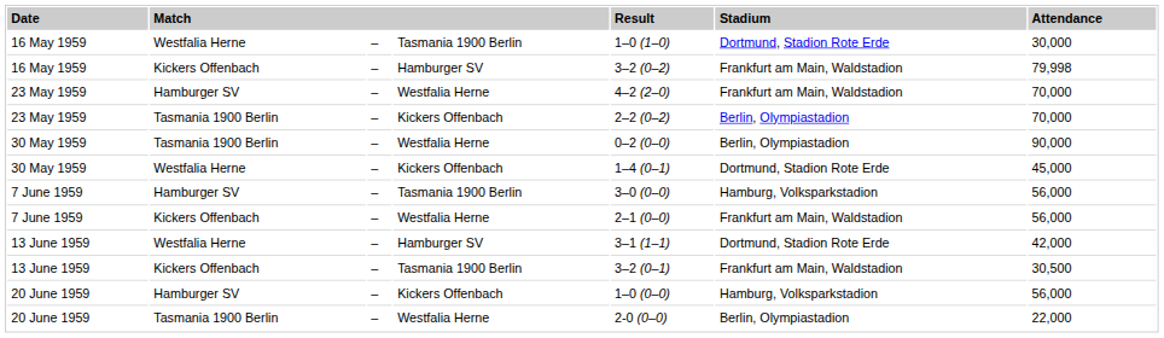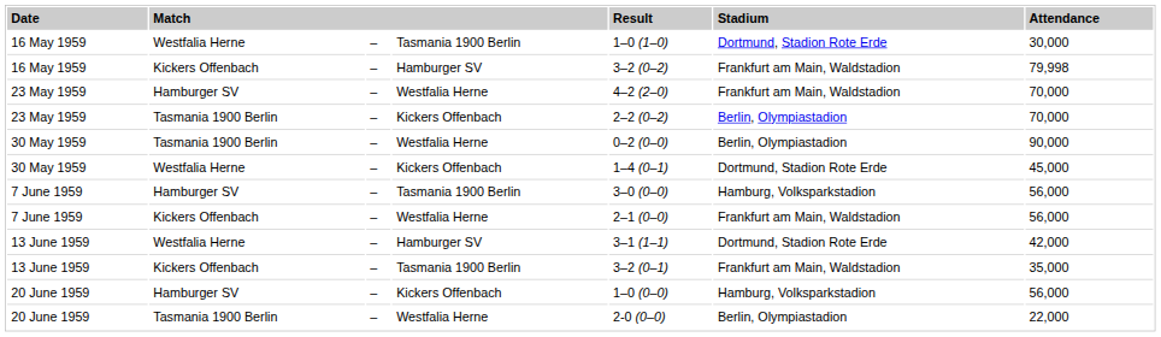13 June 1959 / Kickers Offenbach | column 7: 30,500 -> 35,000
